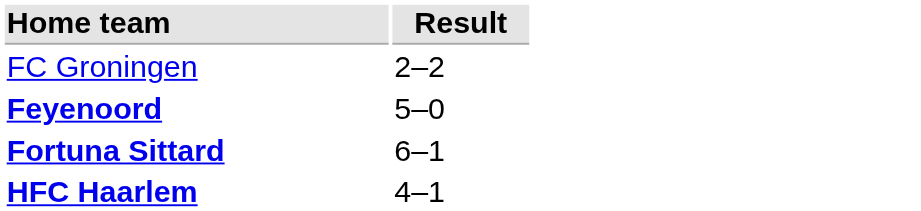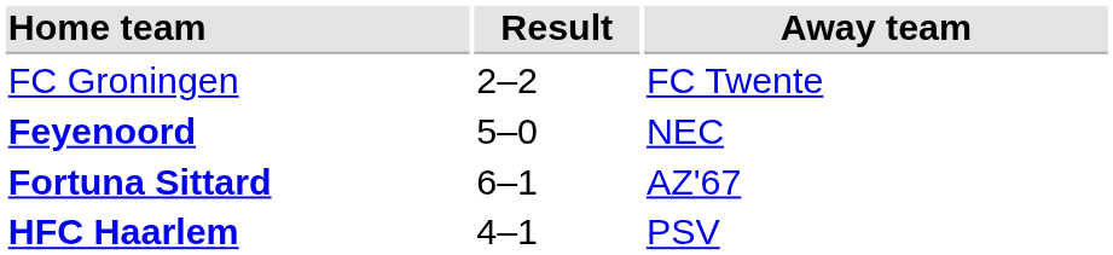+ column: Away team | FC Twente | NEC | AZ'67 | PSV
